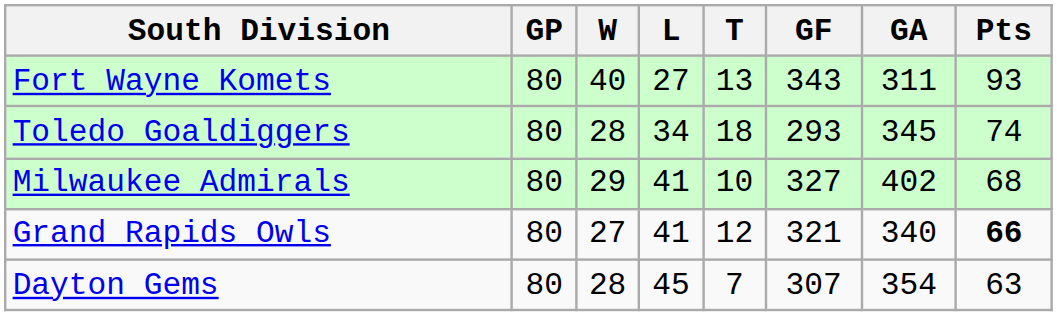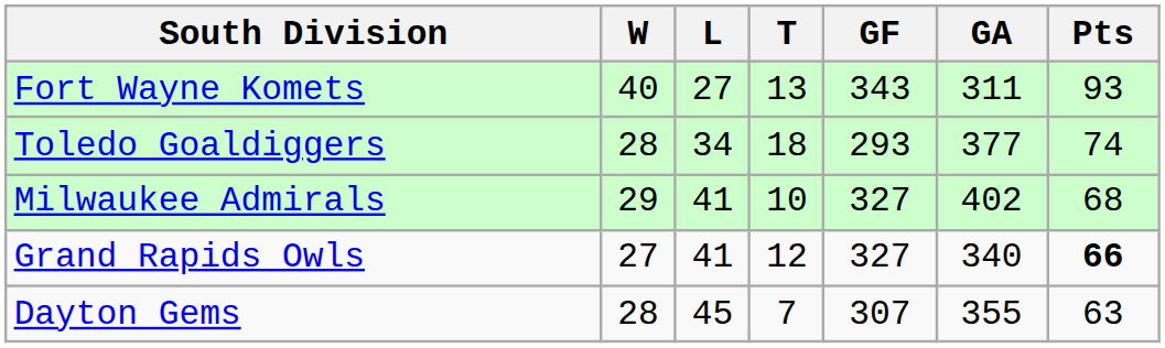- column: GP | 80 | 80 | 80 | 80 | 80
Toledo Goaldiggers | GA: 345 -> 377
Grand Rapids Owls | GF: 321 -> 327
Dayton Gems | GA: 354 -> 355
